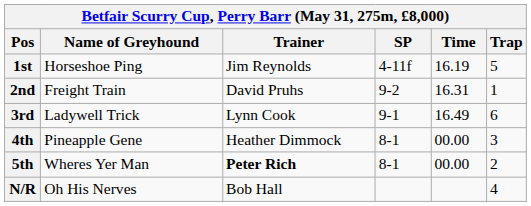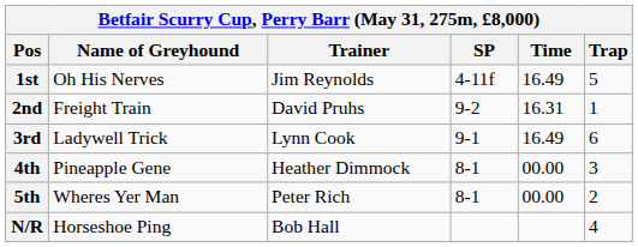1st | Name of Greyhound: Horseshoe Ping -> Oh His Nerves
1st | Time: 16.19 -> 16.49
5th | Trainer: bold -> normal
N/R | Name of Greyhound: Oh His Nerves -> Horseshoe Ping
